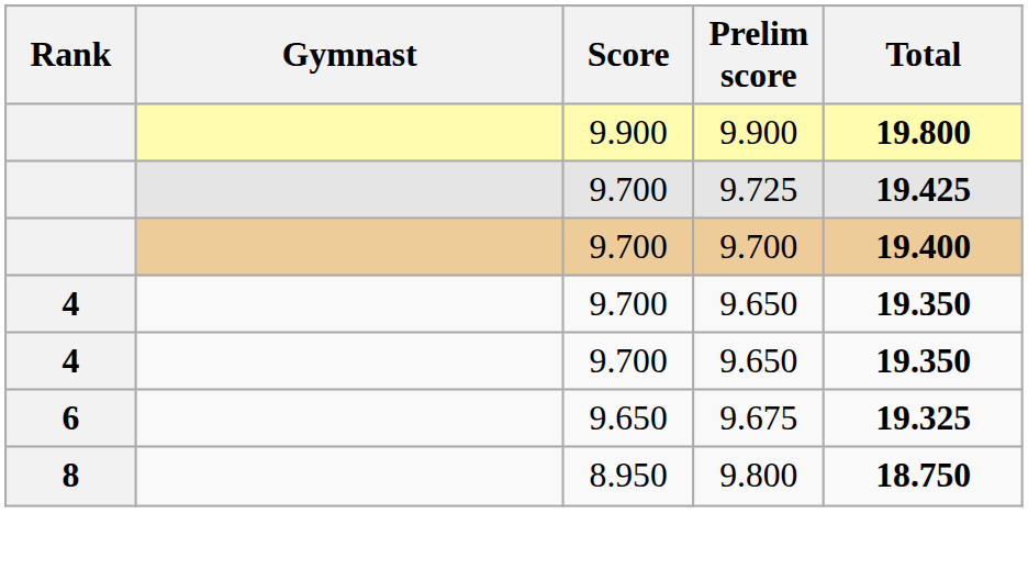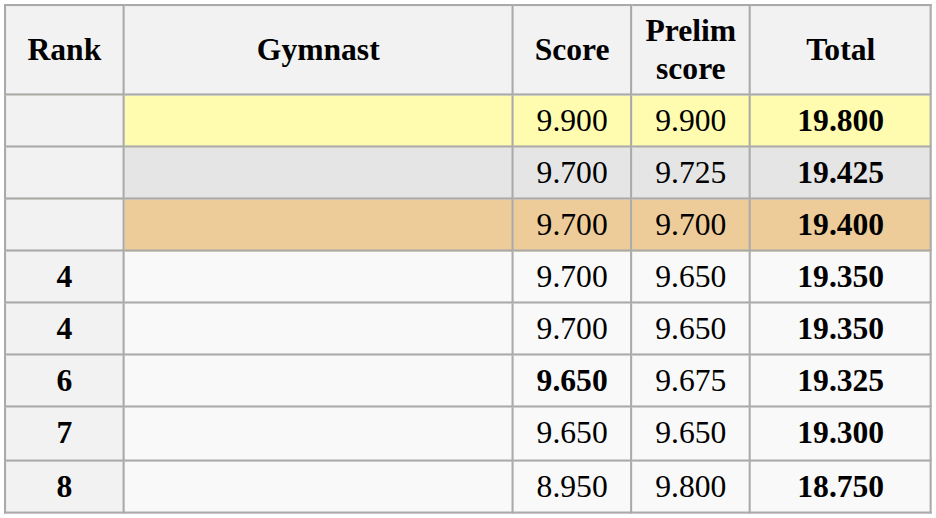9.675 | Score: normal -> bold
+ row: 7 | 9.650 | 9.650 | 19.300
